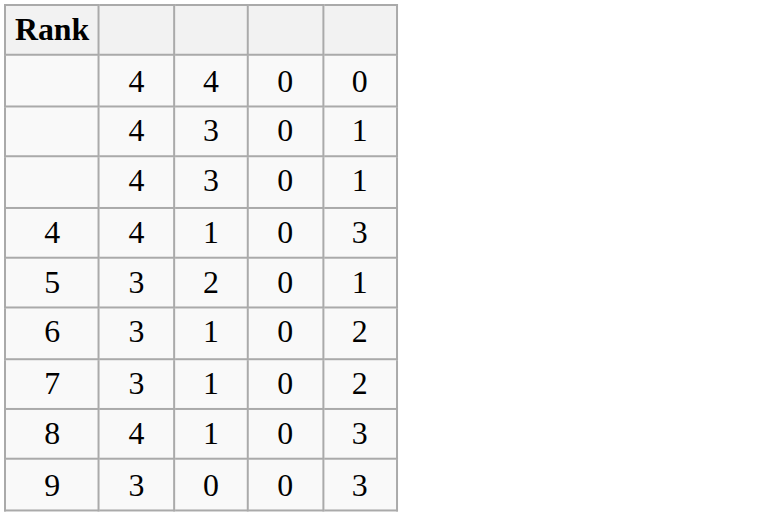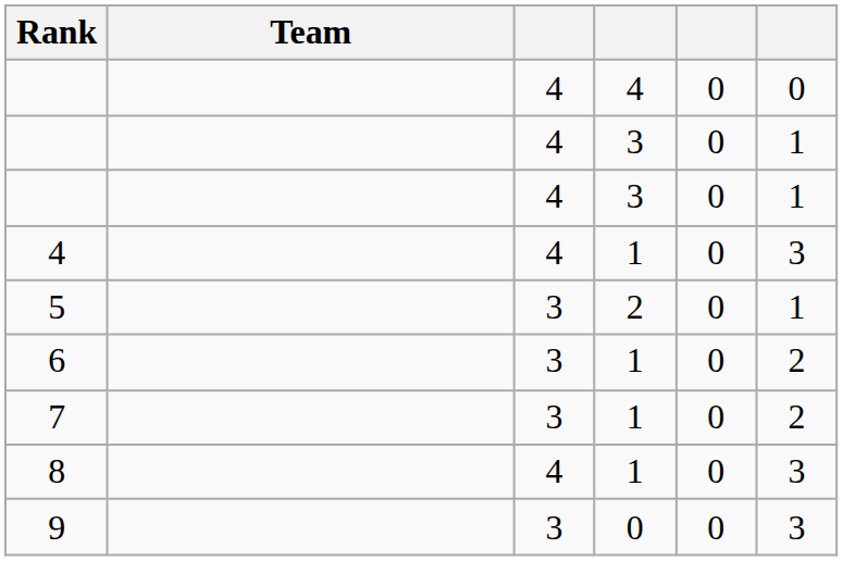+ column: Team
